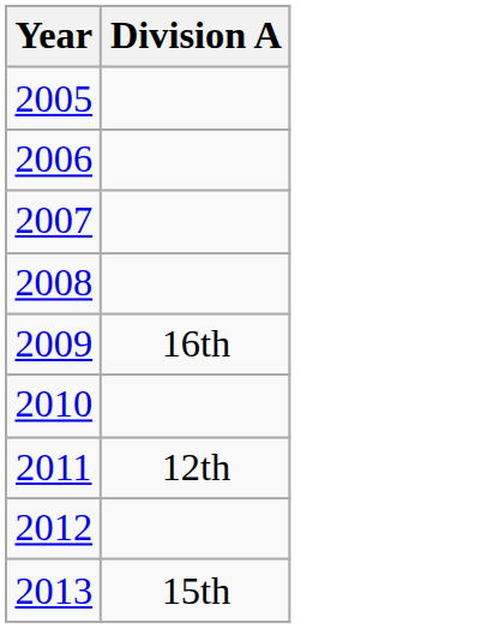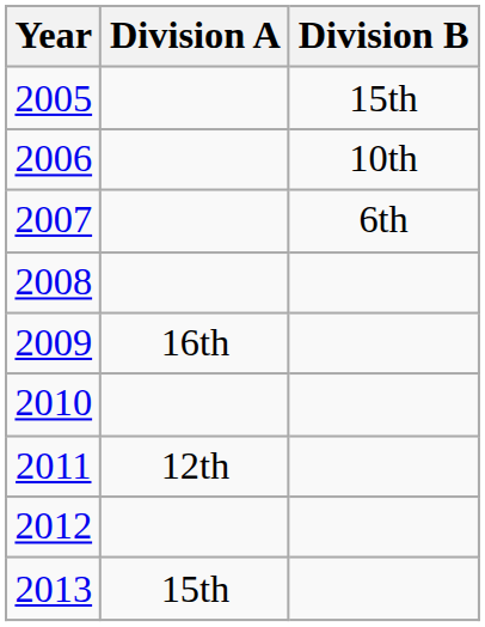+ column: Division B | 15th | 10th | 6th
